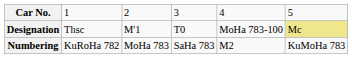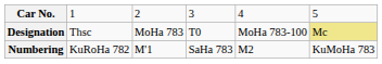Designation | column 3: M'1 -> MoHa 783
Numbering | column 3: MoHa 783 -> M'1
